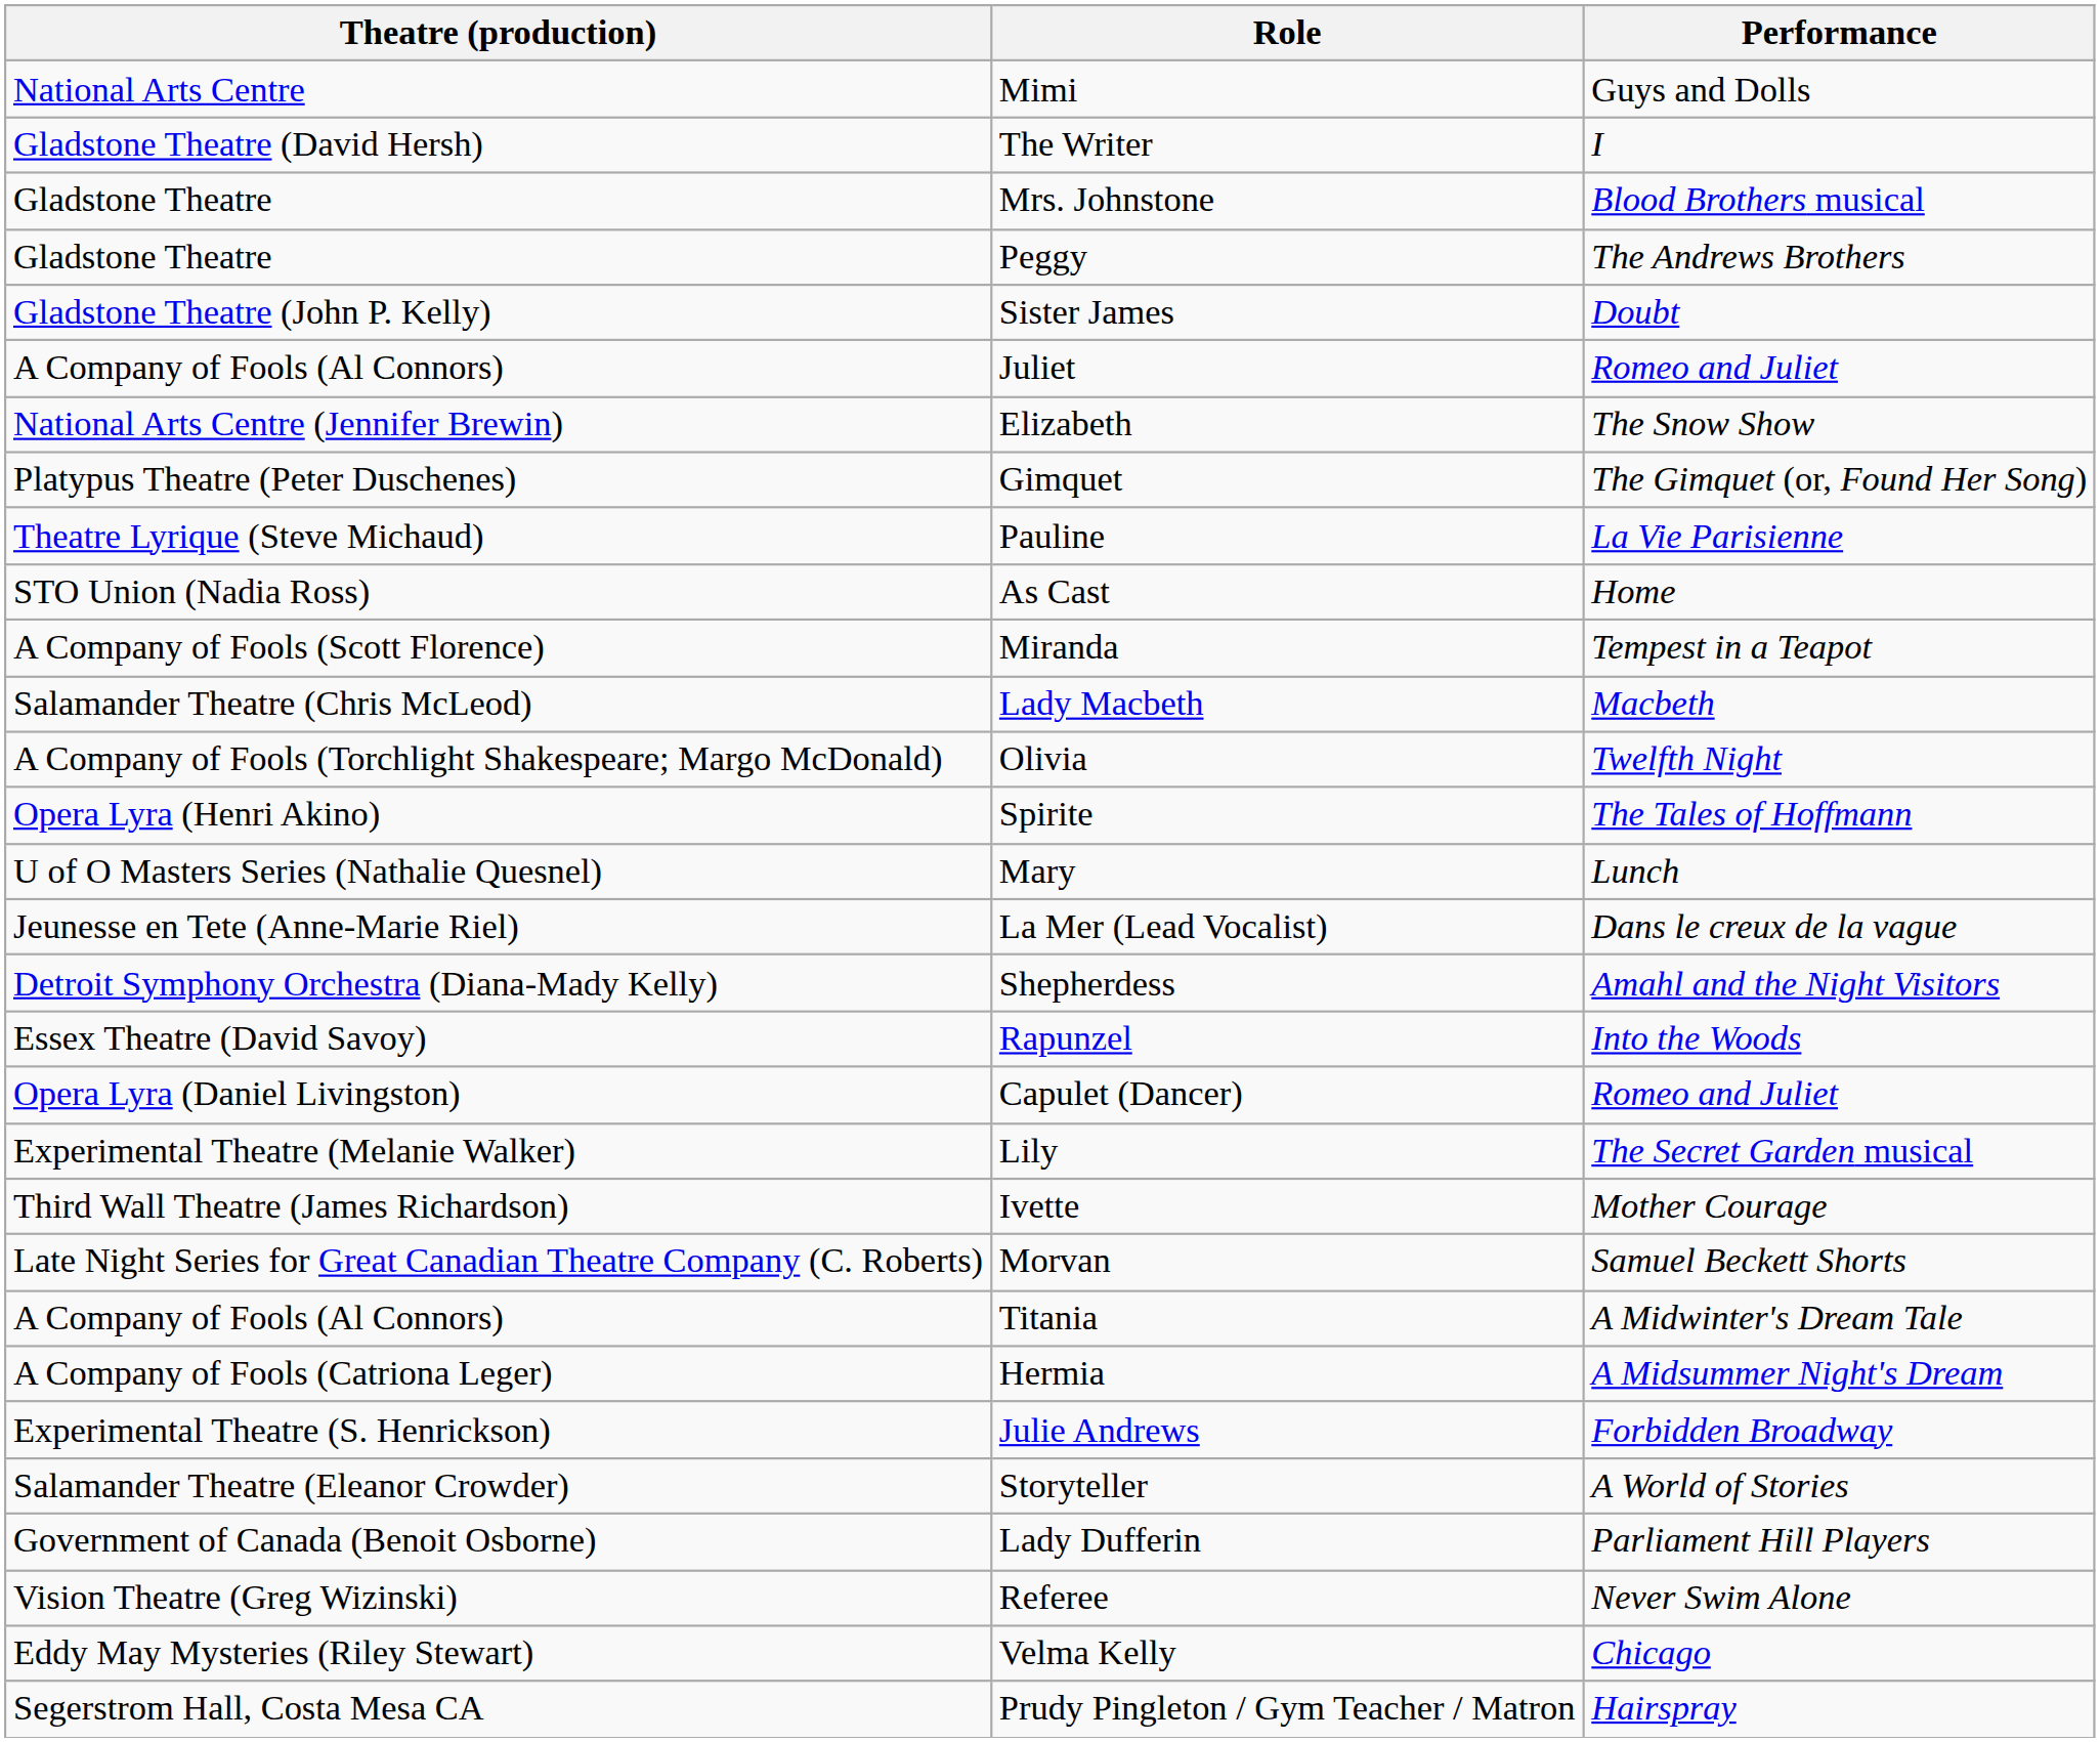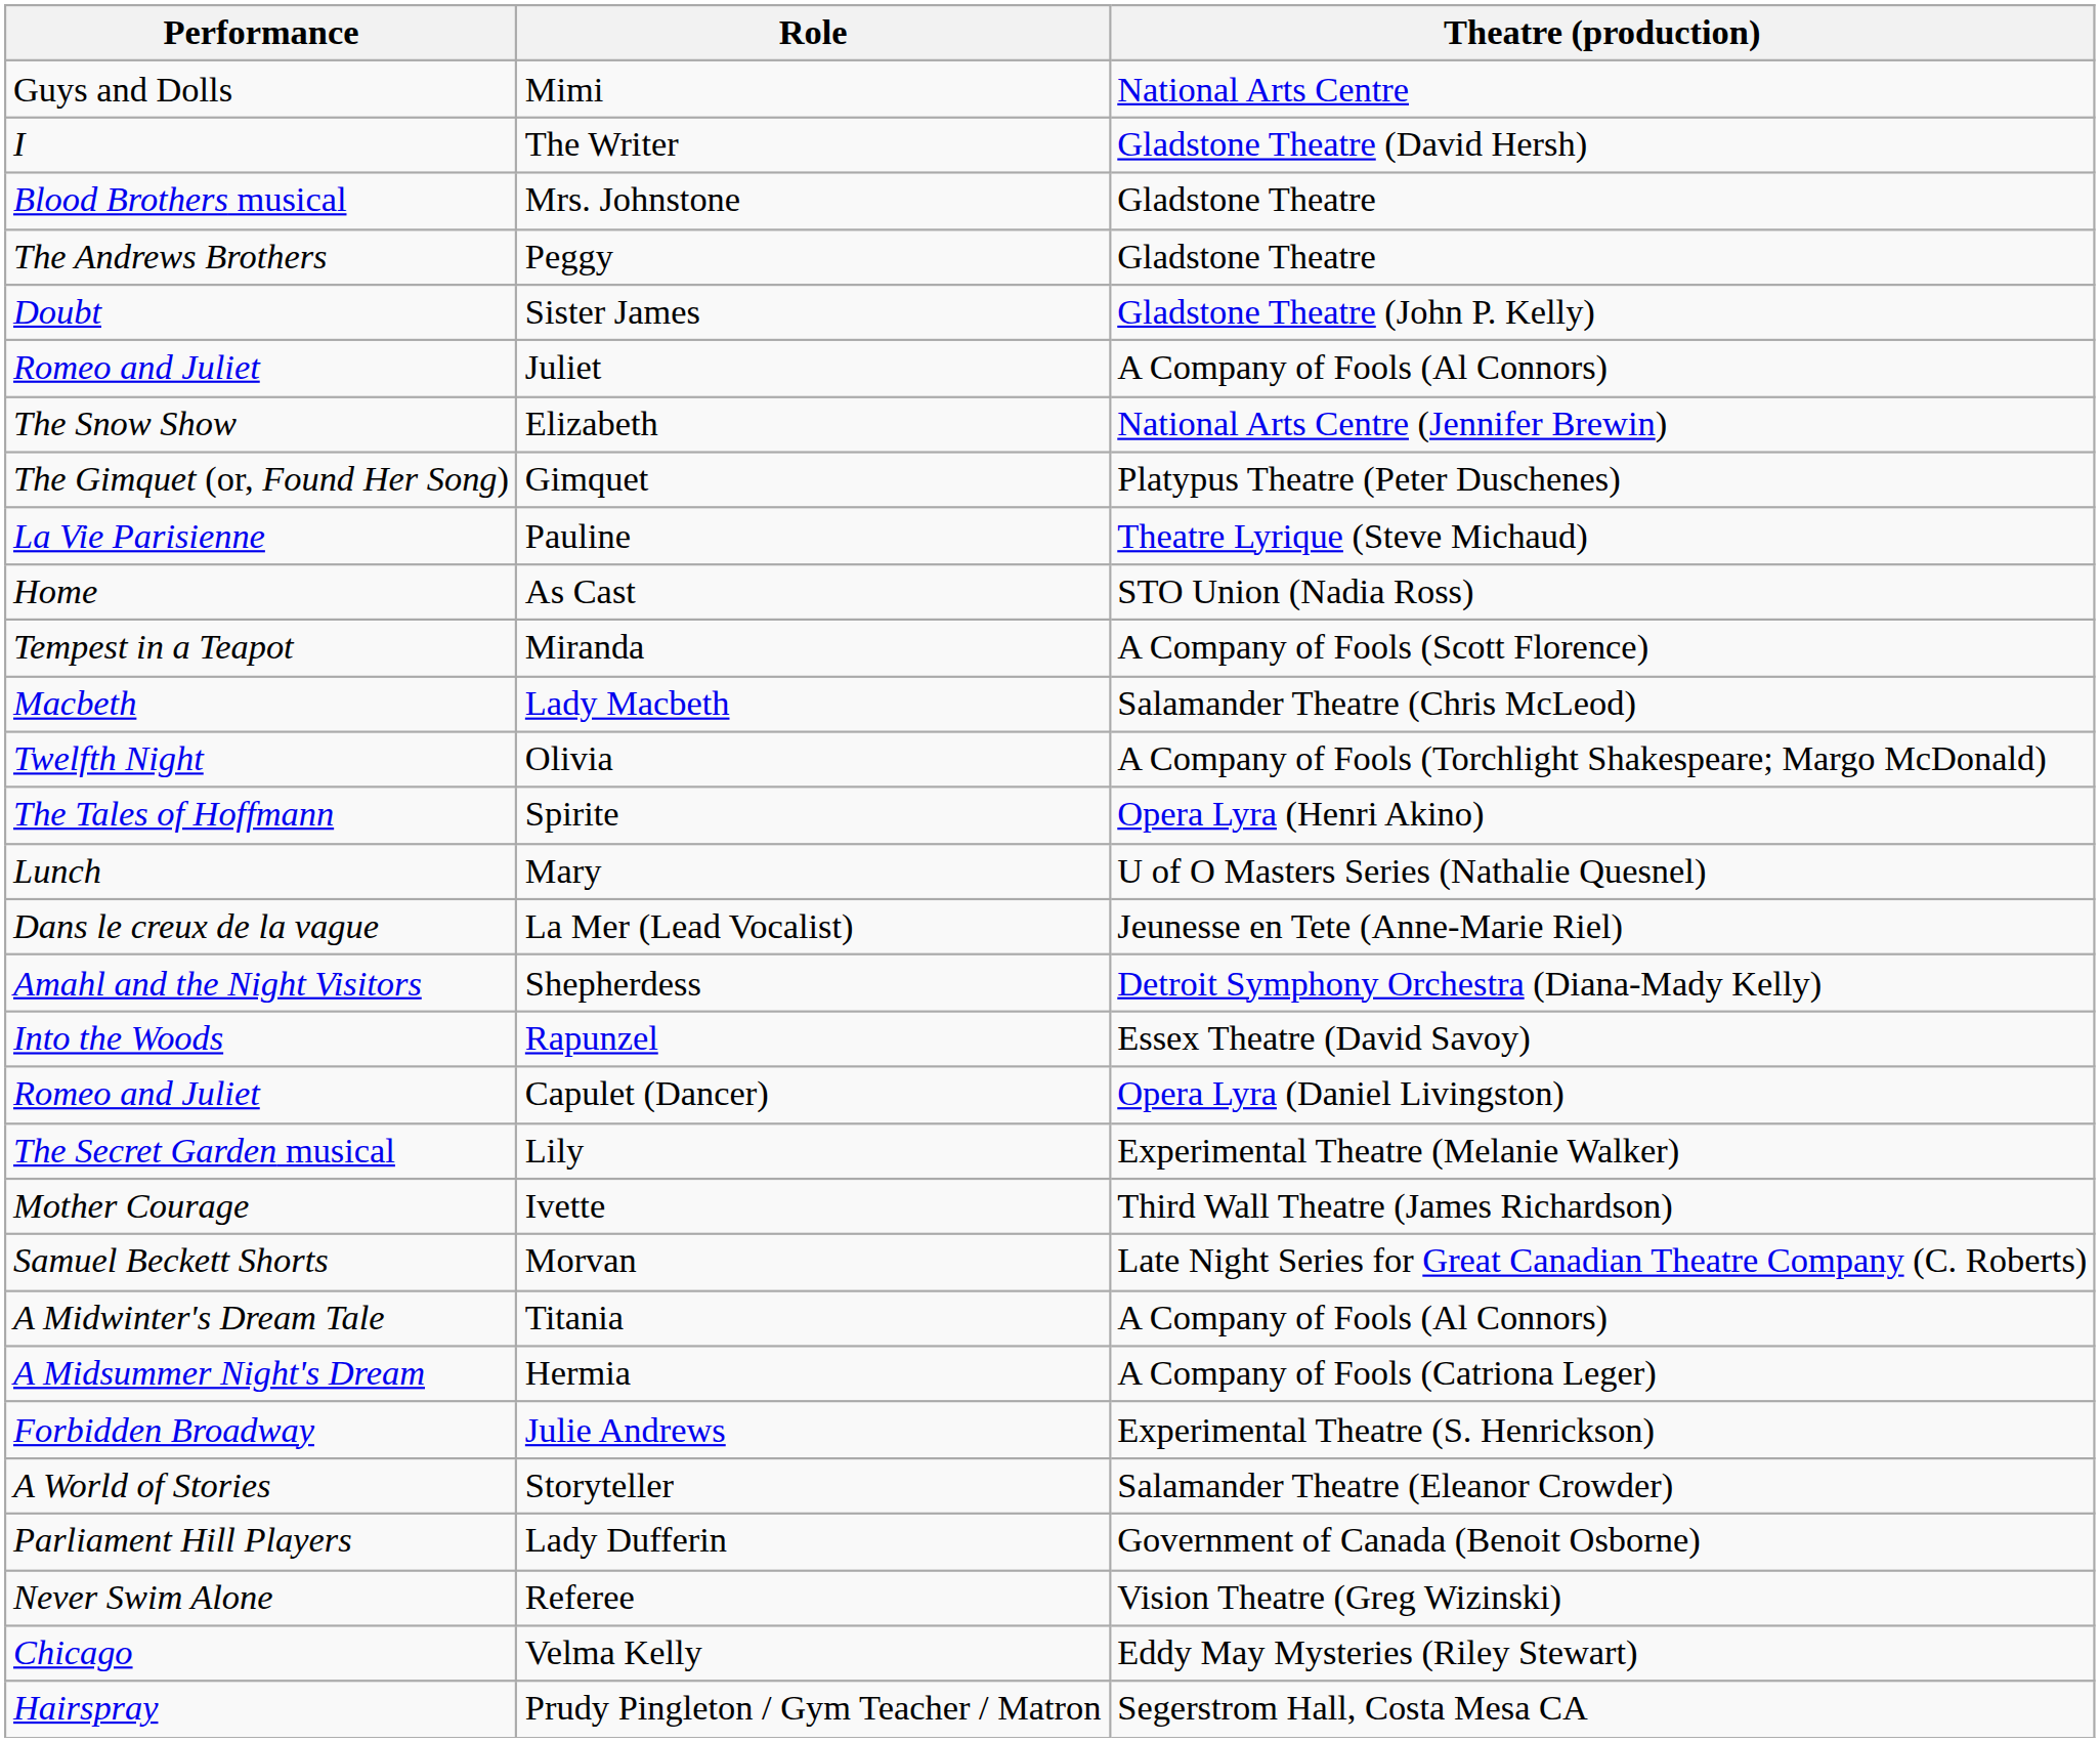columns swapped: Performance <-> Theatre (production)
